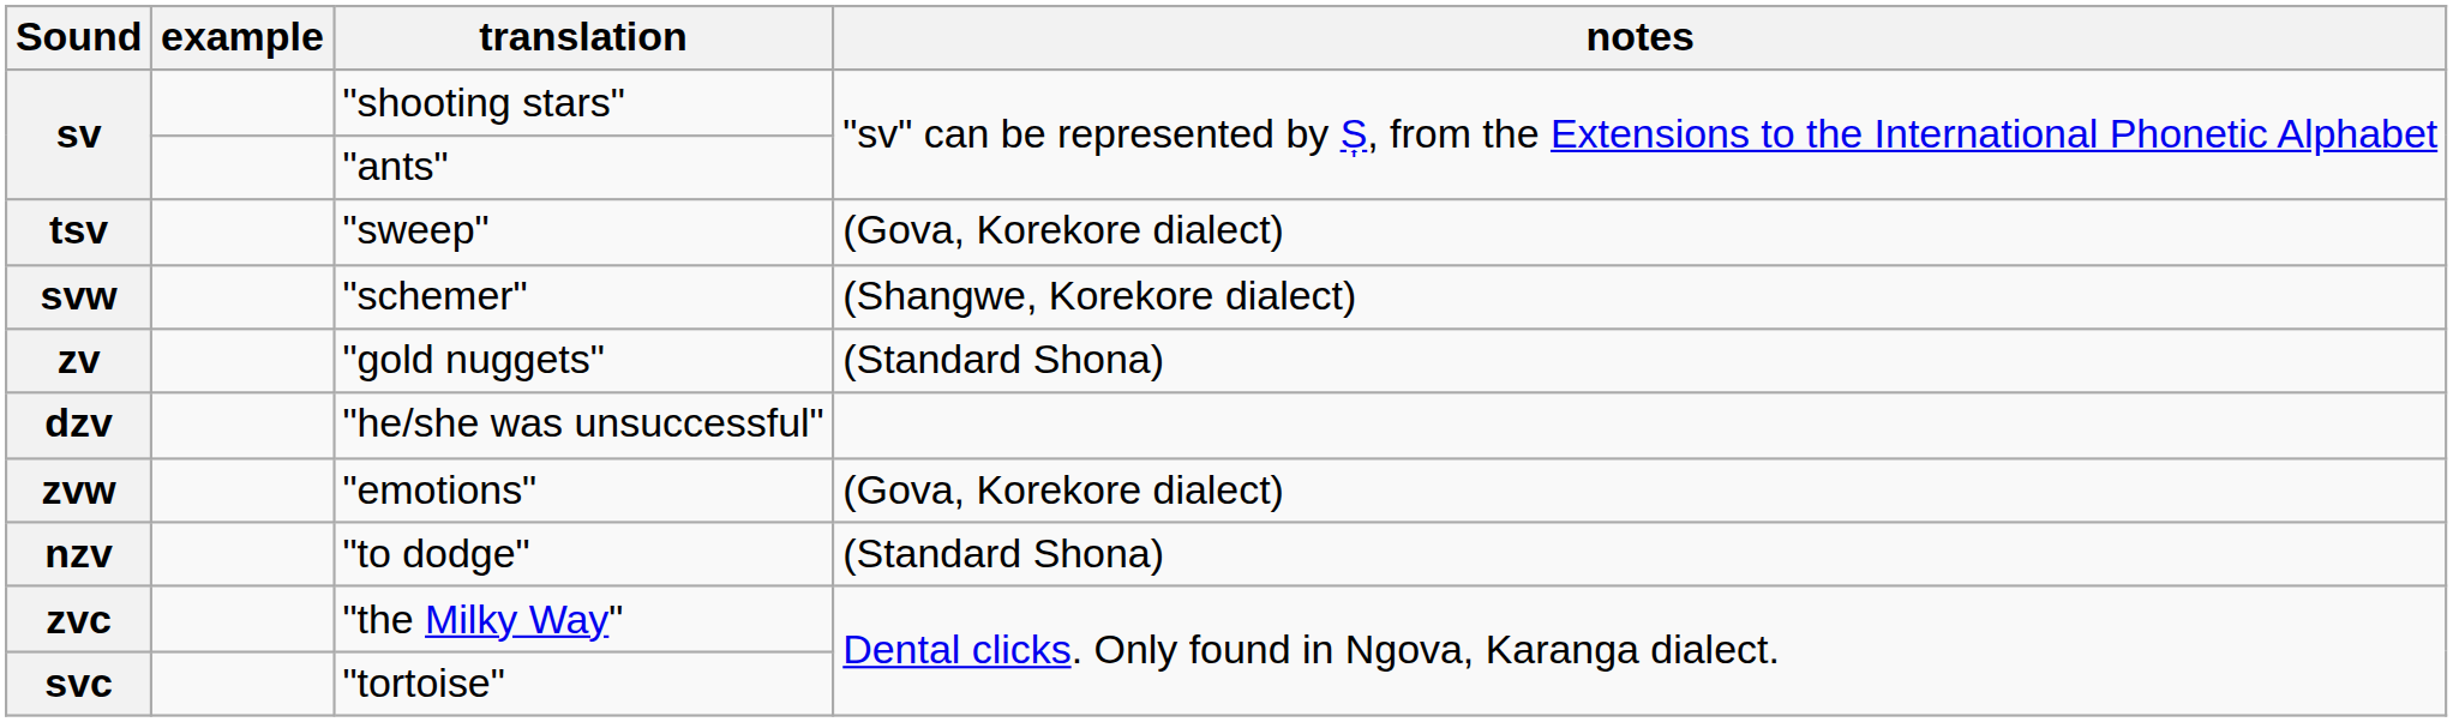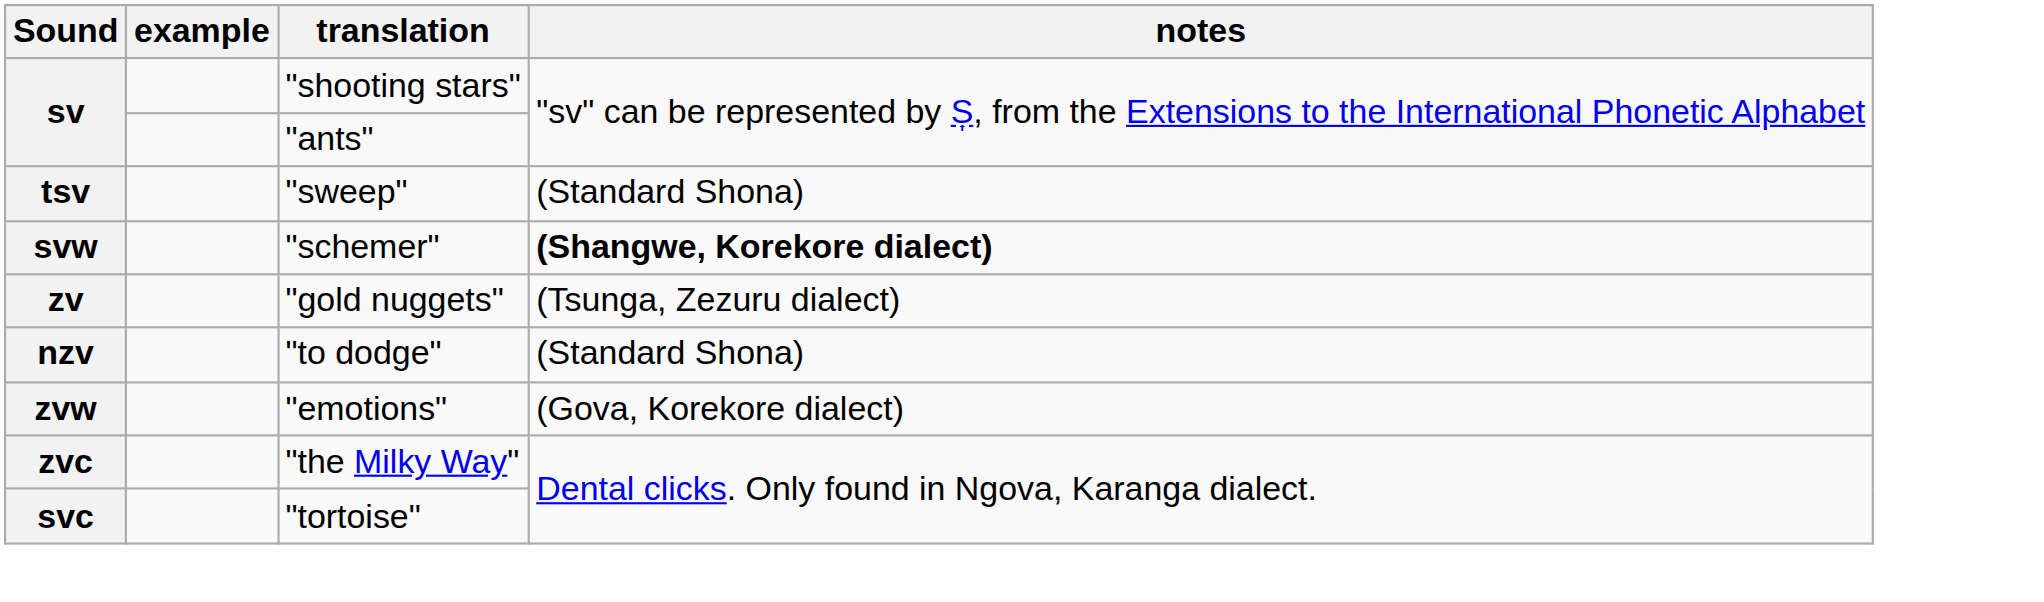tsv | notes: (Gova, Korekore dialect) -> (Standard Shona)
svw | notes: normal -> bold
zv | notes: (Standard Shona) -> (Tsunga, Zezuru dialect)
- row: dzv | "he/she was unsuccessful"
rows swapped: zvw <-> nzv
